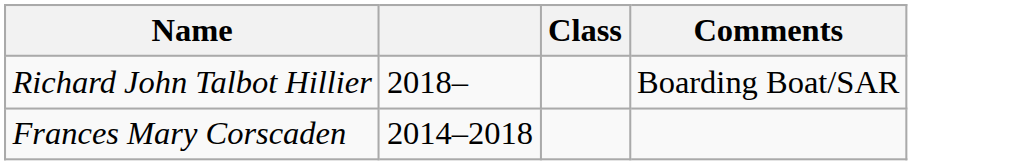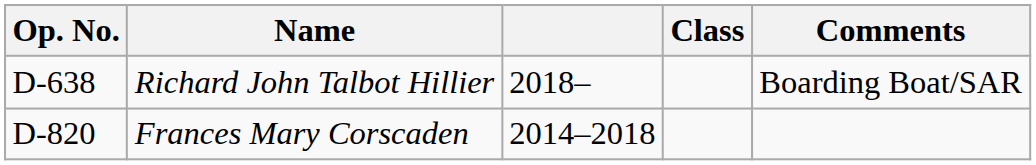+ column: Op. No. | D-638 | D-820
